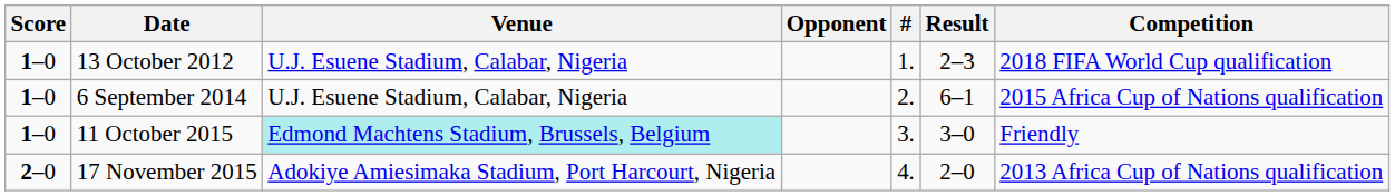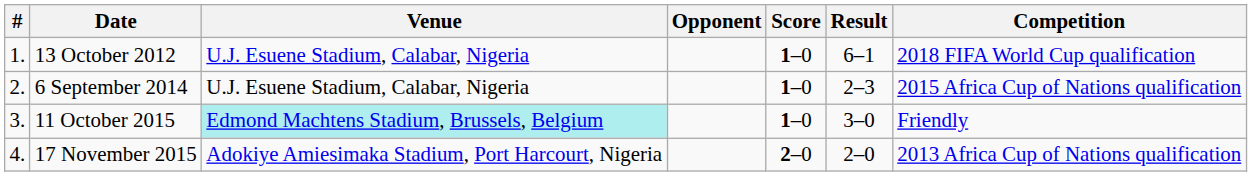columns swapped: # <-> Score
13 October 2012 | Result: 2–3 -> 6–1
6 September 2014 | Result: 6–1 -> 2–3
